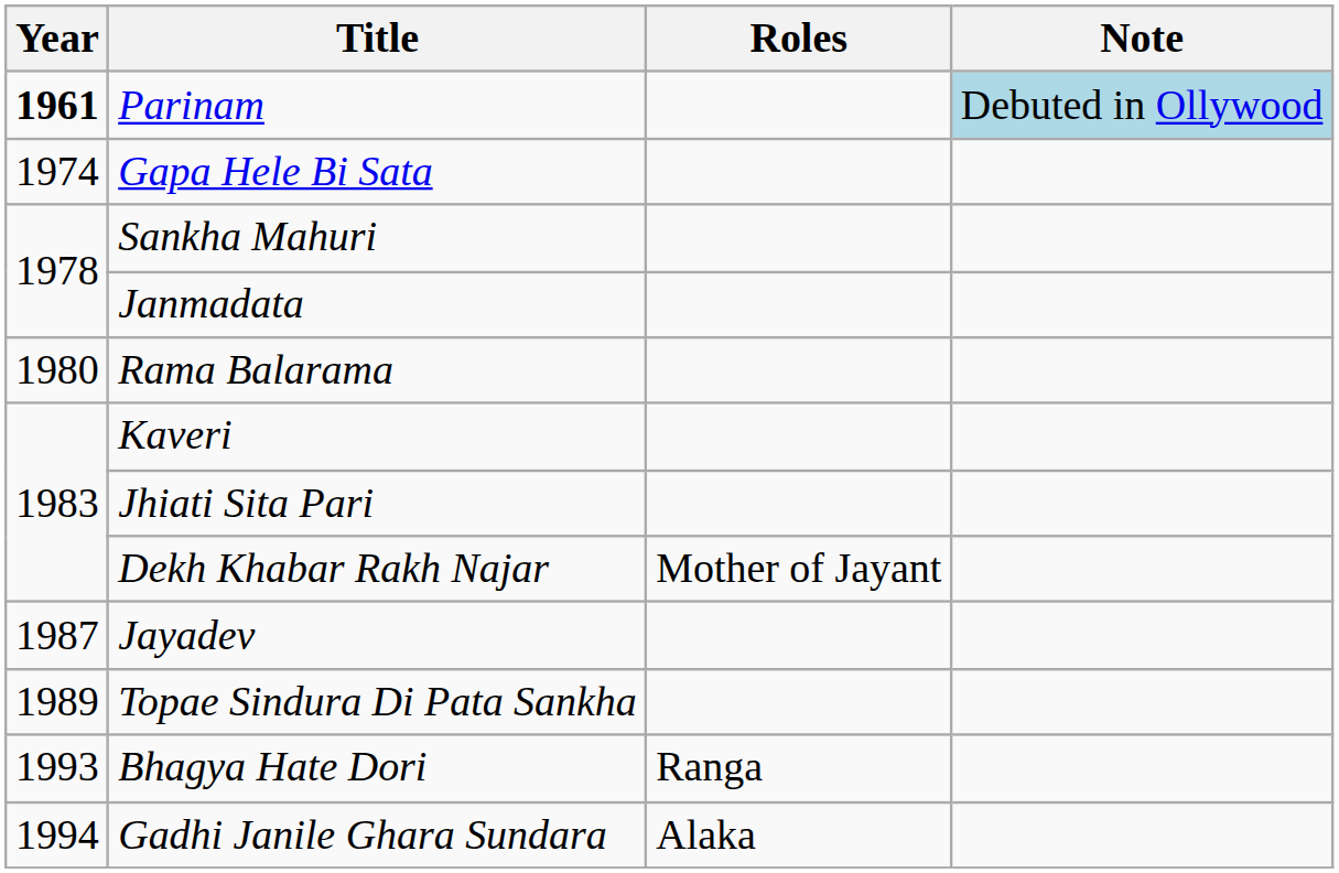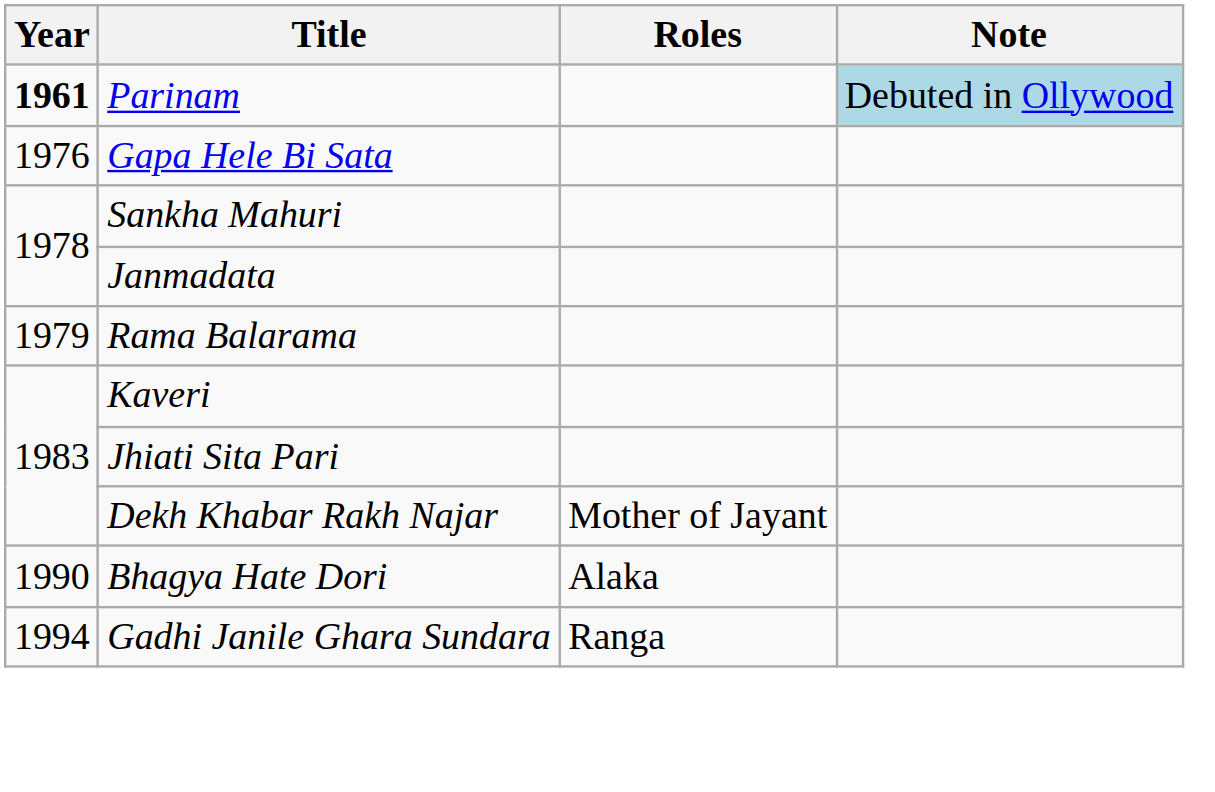Gapa Hele Bi Sata | Year: 1974 -> 1976
Rama Balarama | Year: 1980 -> 1979
- row: 1987 | Jayadev
- row: 1989 | Topae Sindura Di Pata Sankha
Bhagya Hate Dori | Year: 1993 -> 1990
Bhagya Hate Dori | Roles: Ranga -> Alaka
Gadhi Janile Ghara Sundara | Roles: Alaka -> Ranga
